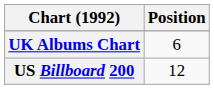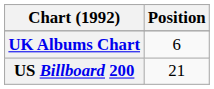US Billboard 200 | Position: 12 -> 21
